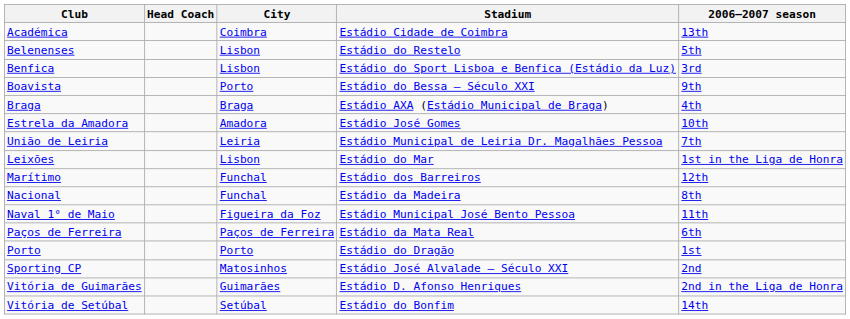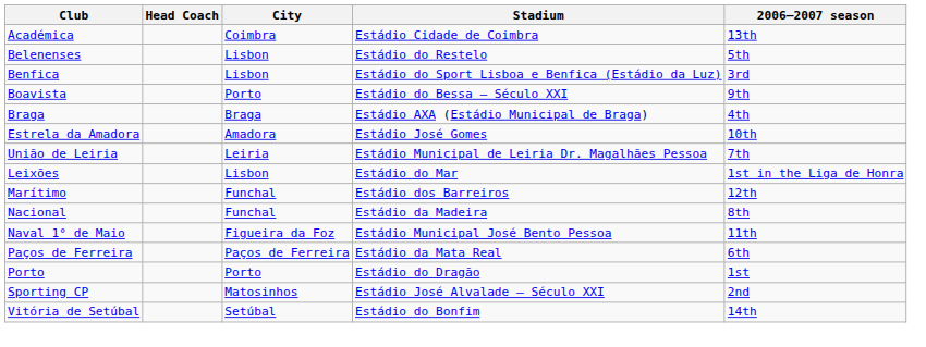- row: Vitória de Guimarães | Guimarães | Estádio D. Afonso Henriques | 2nd in the Liga de Honra
